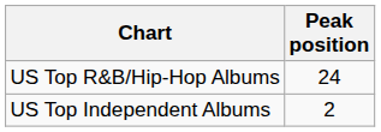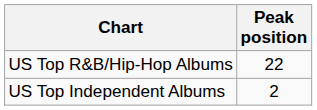US Top R&B/Hip-Hop Albums | Peak position: 24 -> 22
